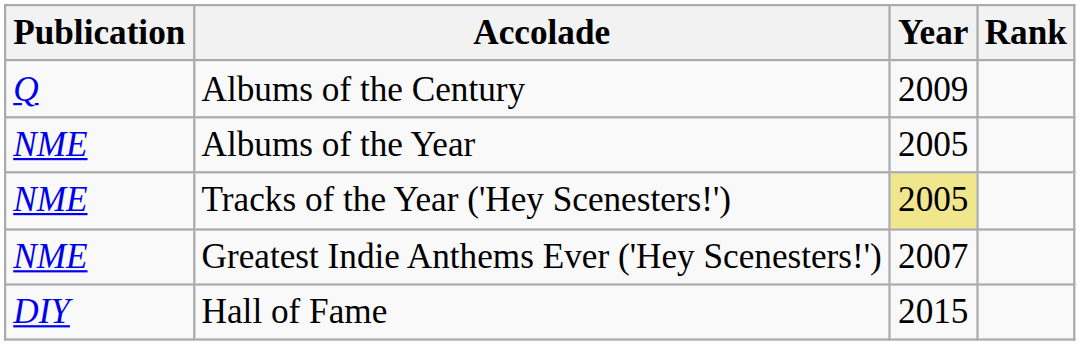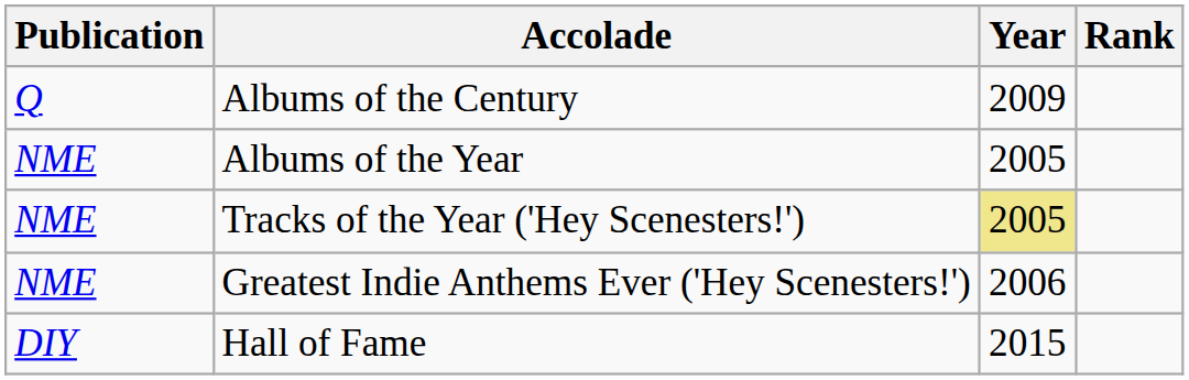Greatest Indie Anthems Ever ('Hey Scenesters!') | Year: 2007 -> 2006
